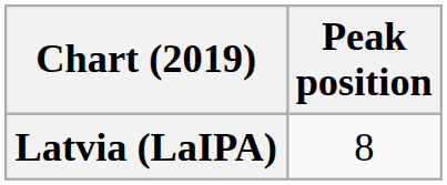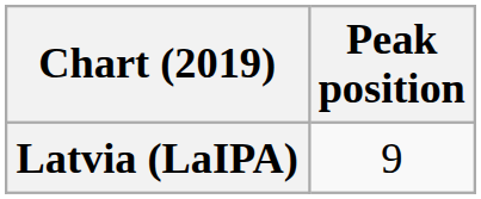Latvia (LaIPA) | Peak position: 8 -> 9
